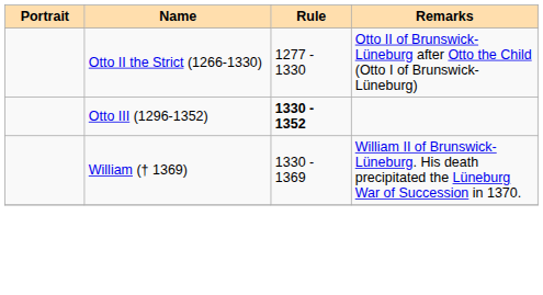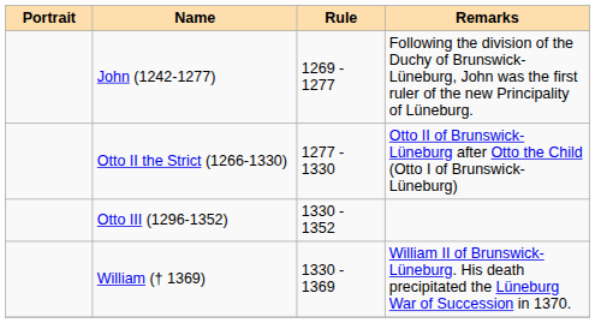+ row: John (1242-1277) | 1269 - 1277 | Following the division of the Duchy of Brunswick-Lüneburg, John was the first ruler of the new Principality of Lüneburg.
Otto III (1296-1352) | Rule: bold -> normal
